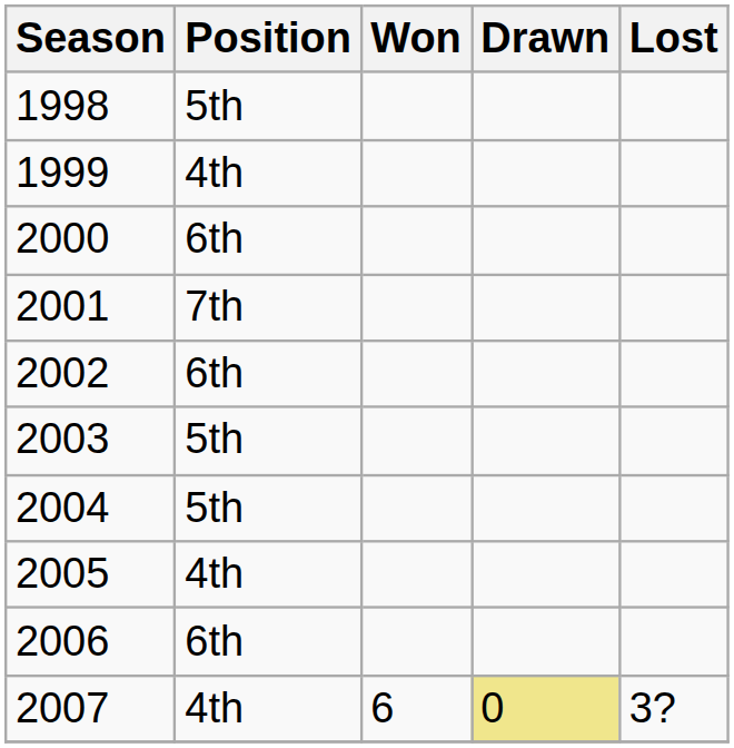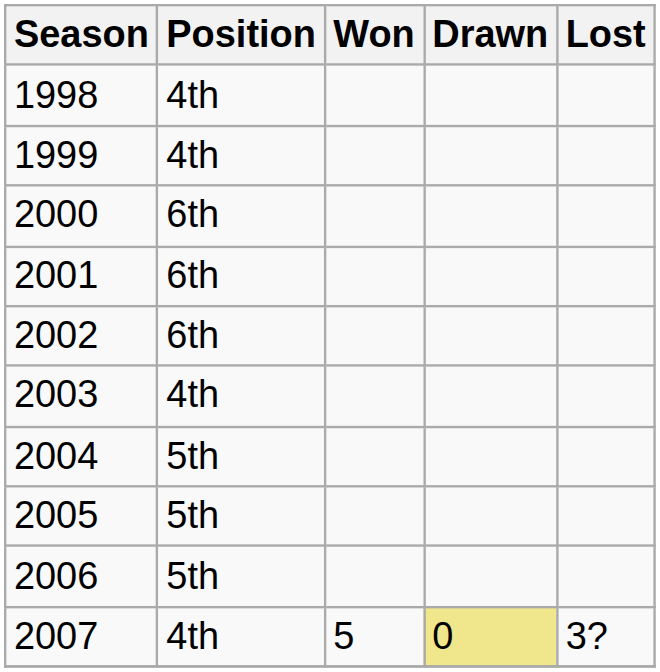1998 | Position: 5th -> 4th
2001 | Position: 7th -> 6th
2003 | Position: 5th -> 4th
2005 | Position: 4th -> 5th
2006 | Position: 6th -> 5th
2007 | Won: 6 -> 5
